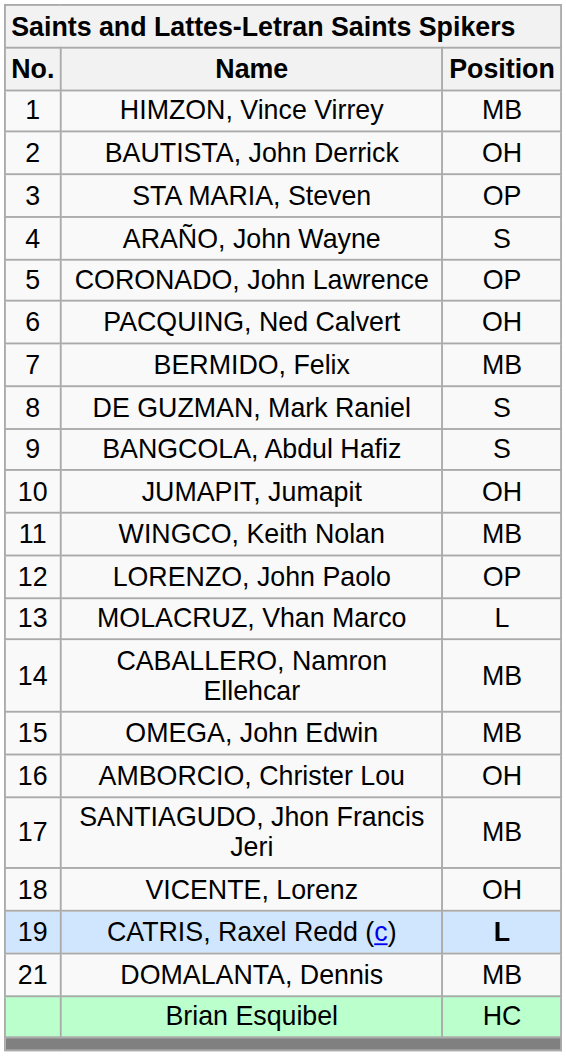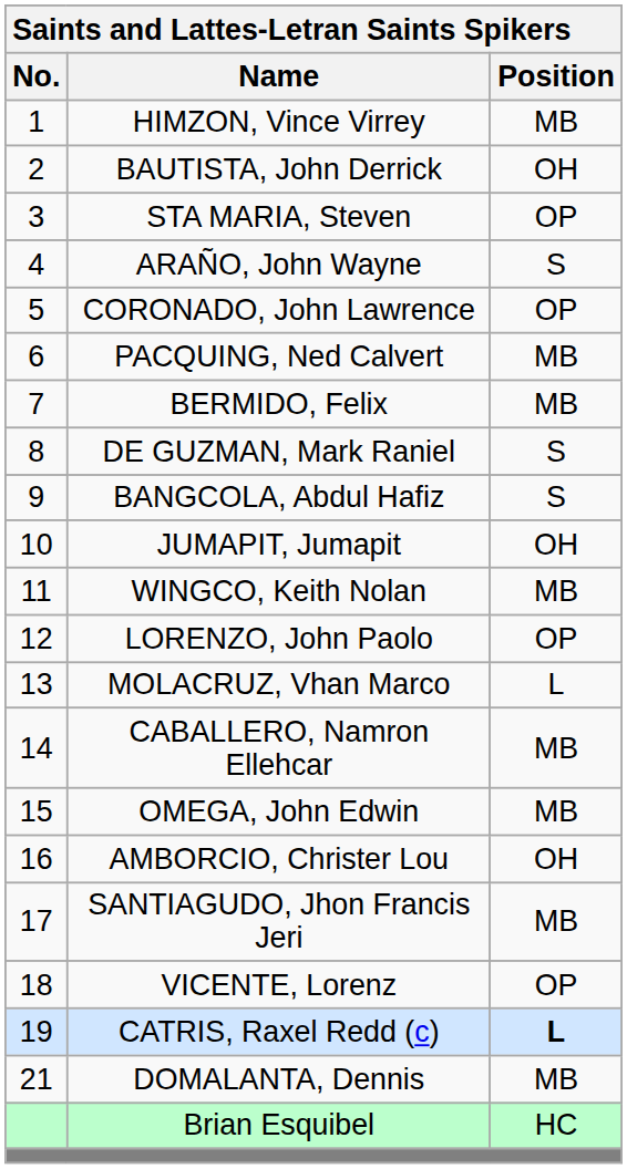PACQUING, Ned Calvert | Position: OH -> MB
VICENTE, Lorenz | Position: OH -> OP
